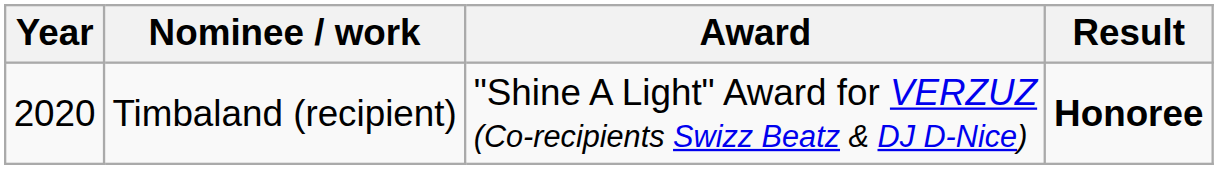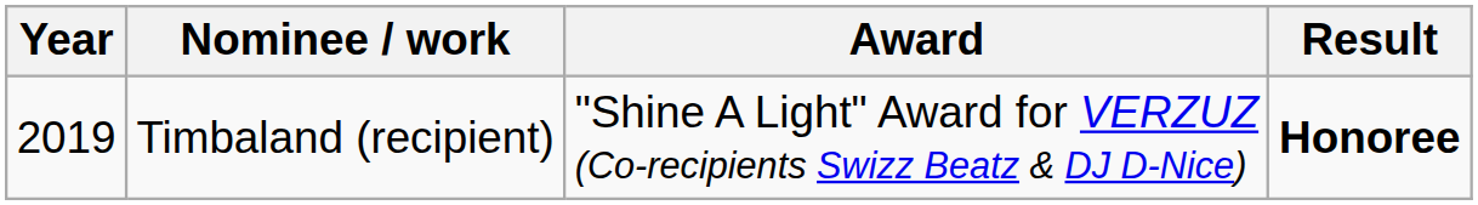Timbaland (recipient) | Year: 2020 -> 2019
